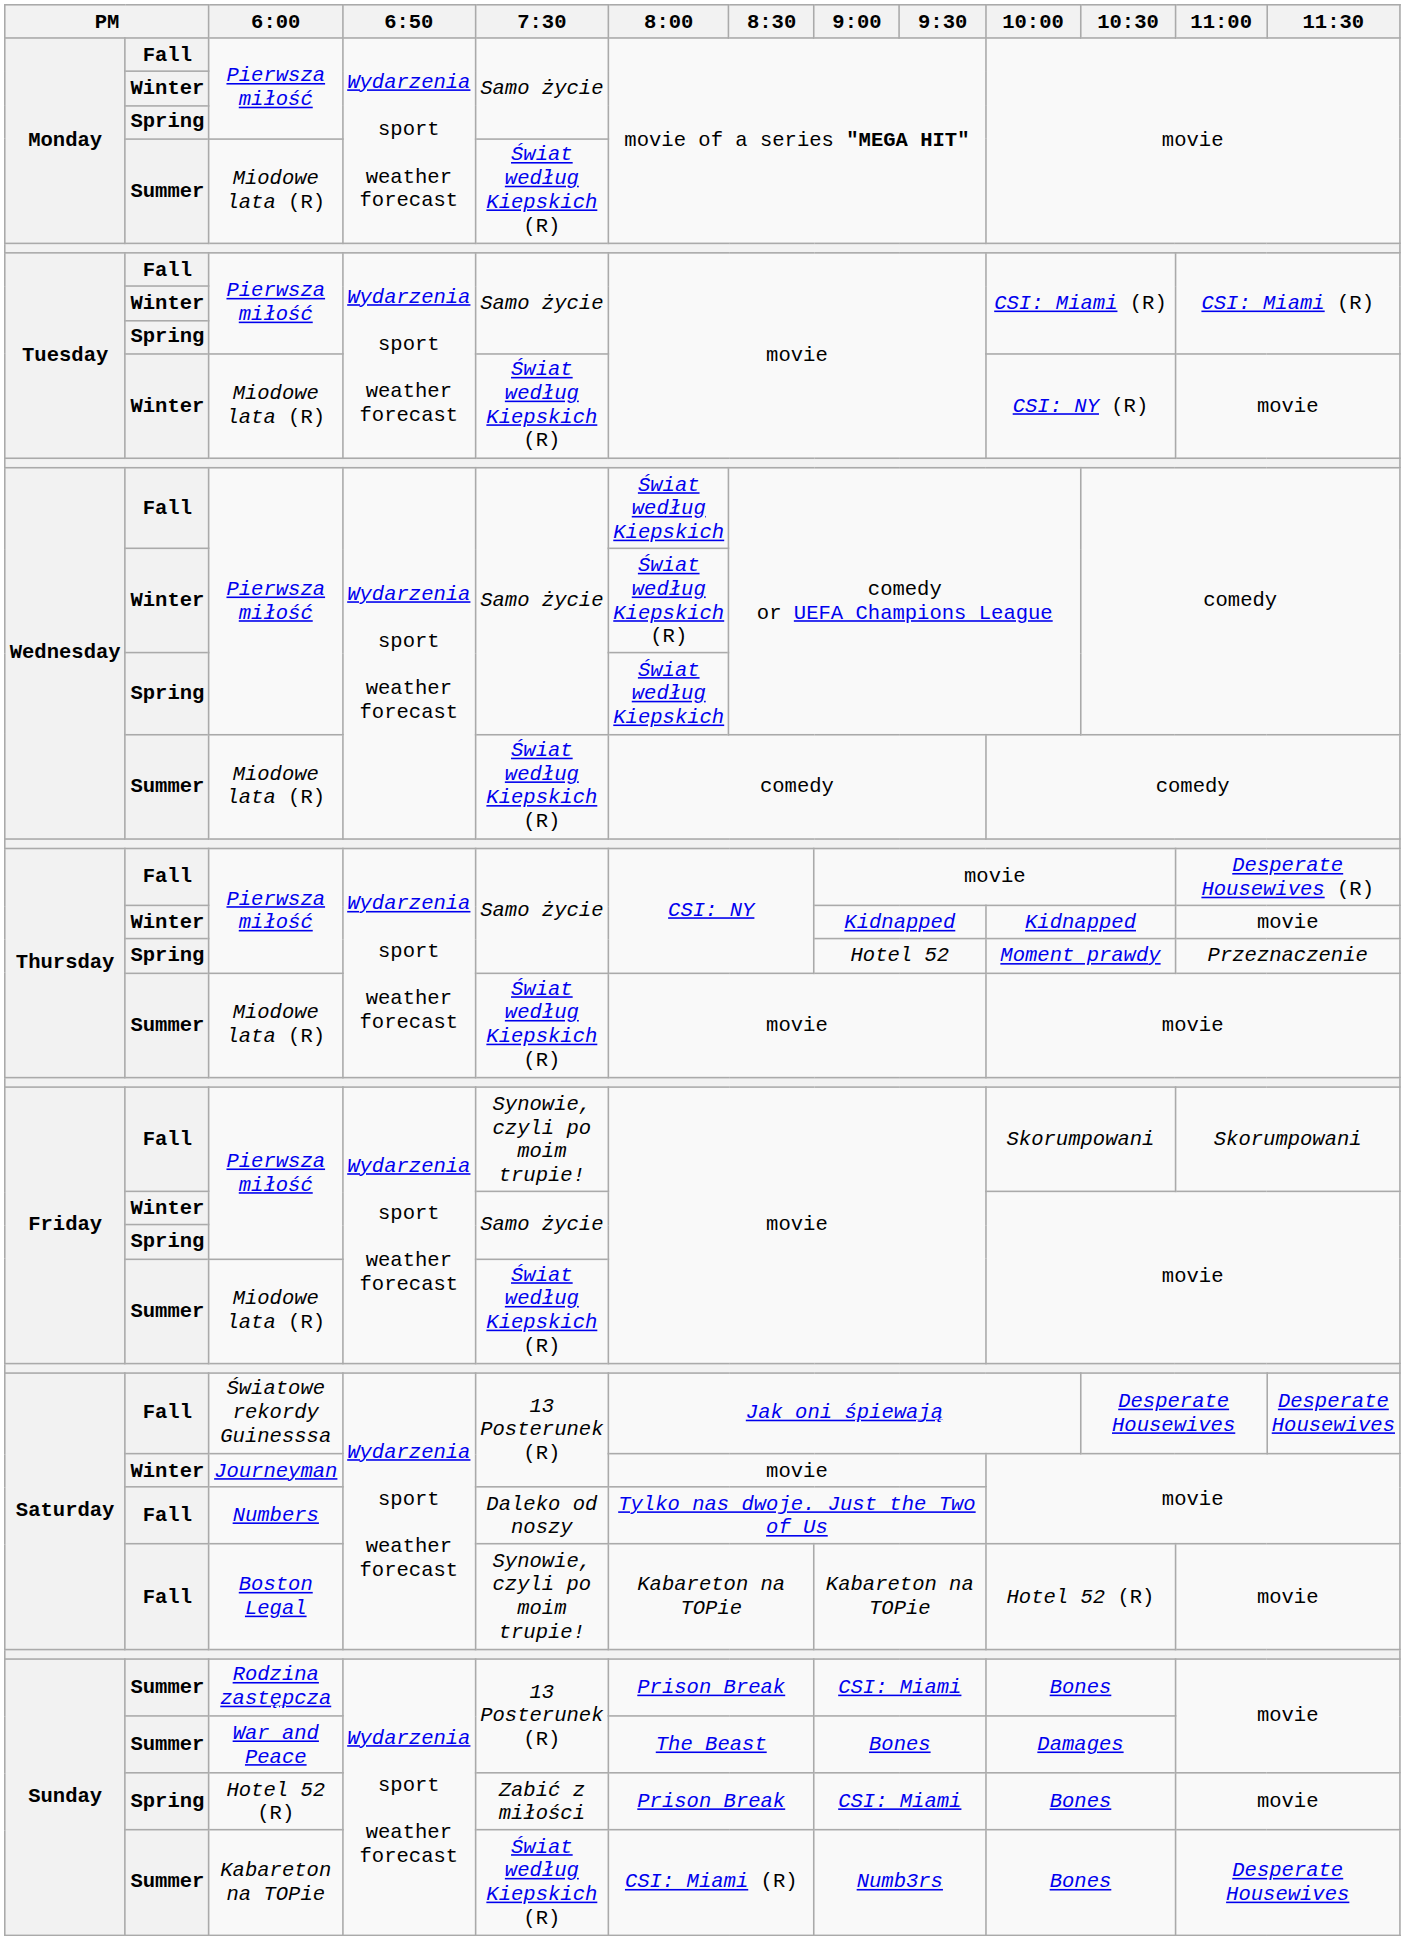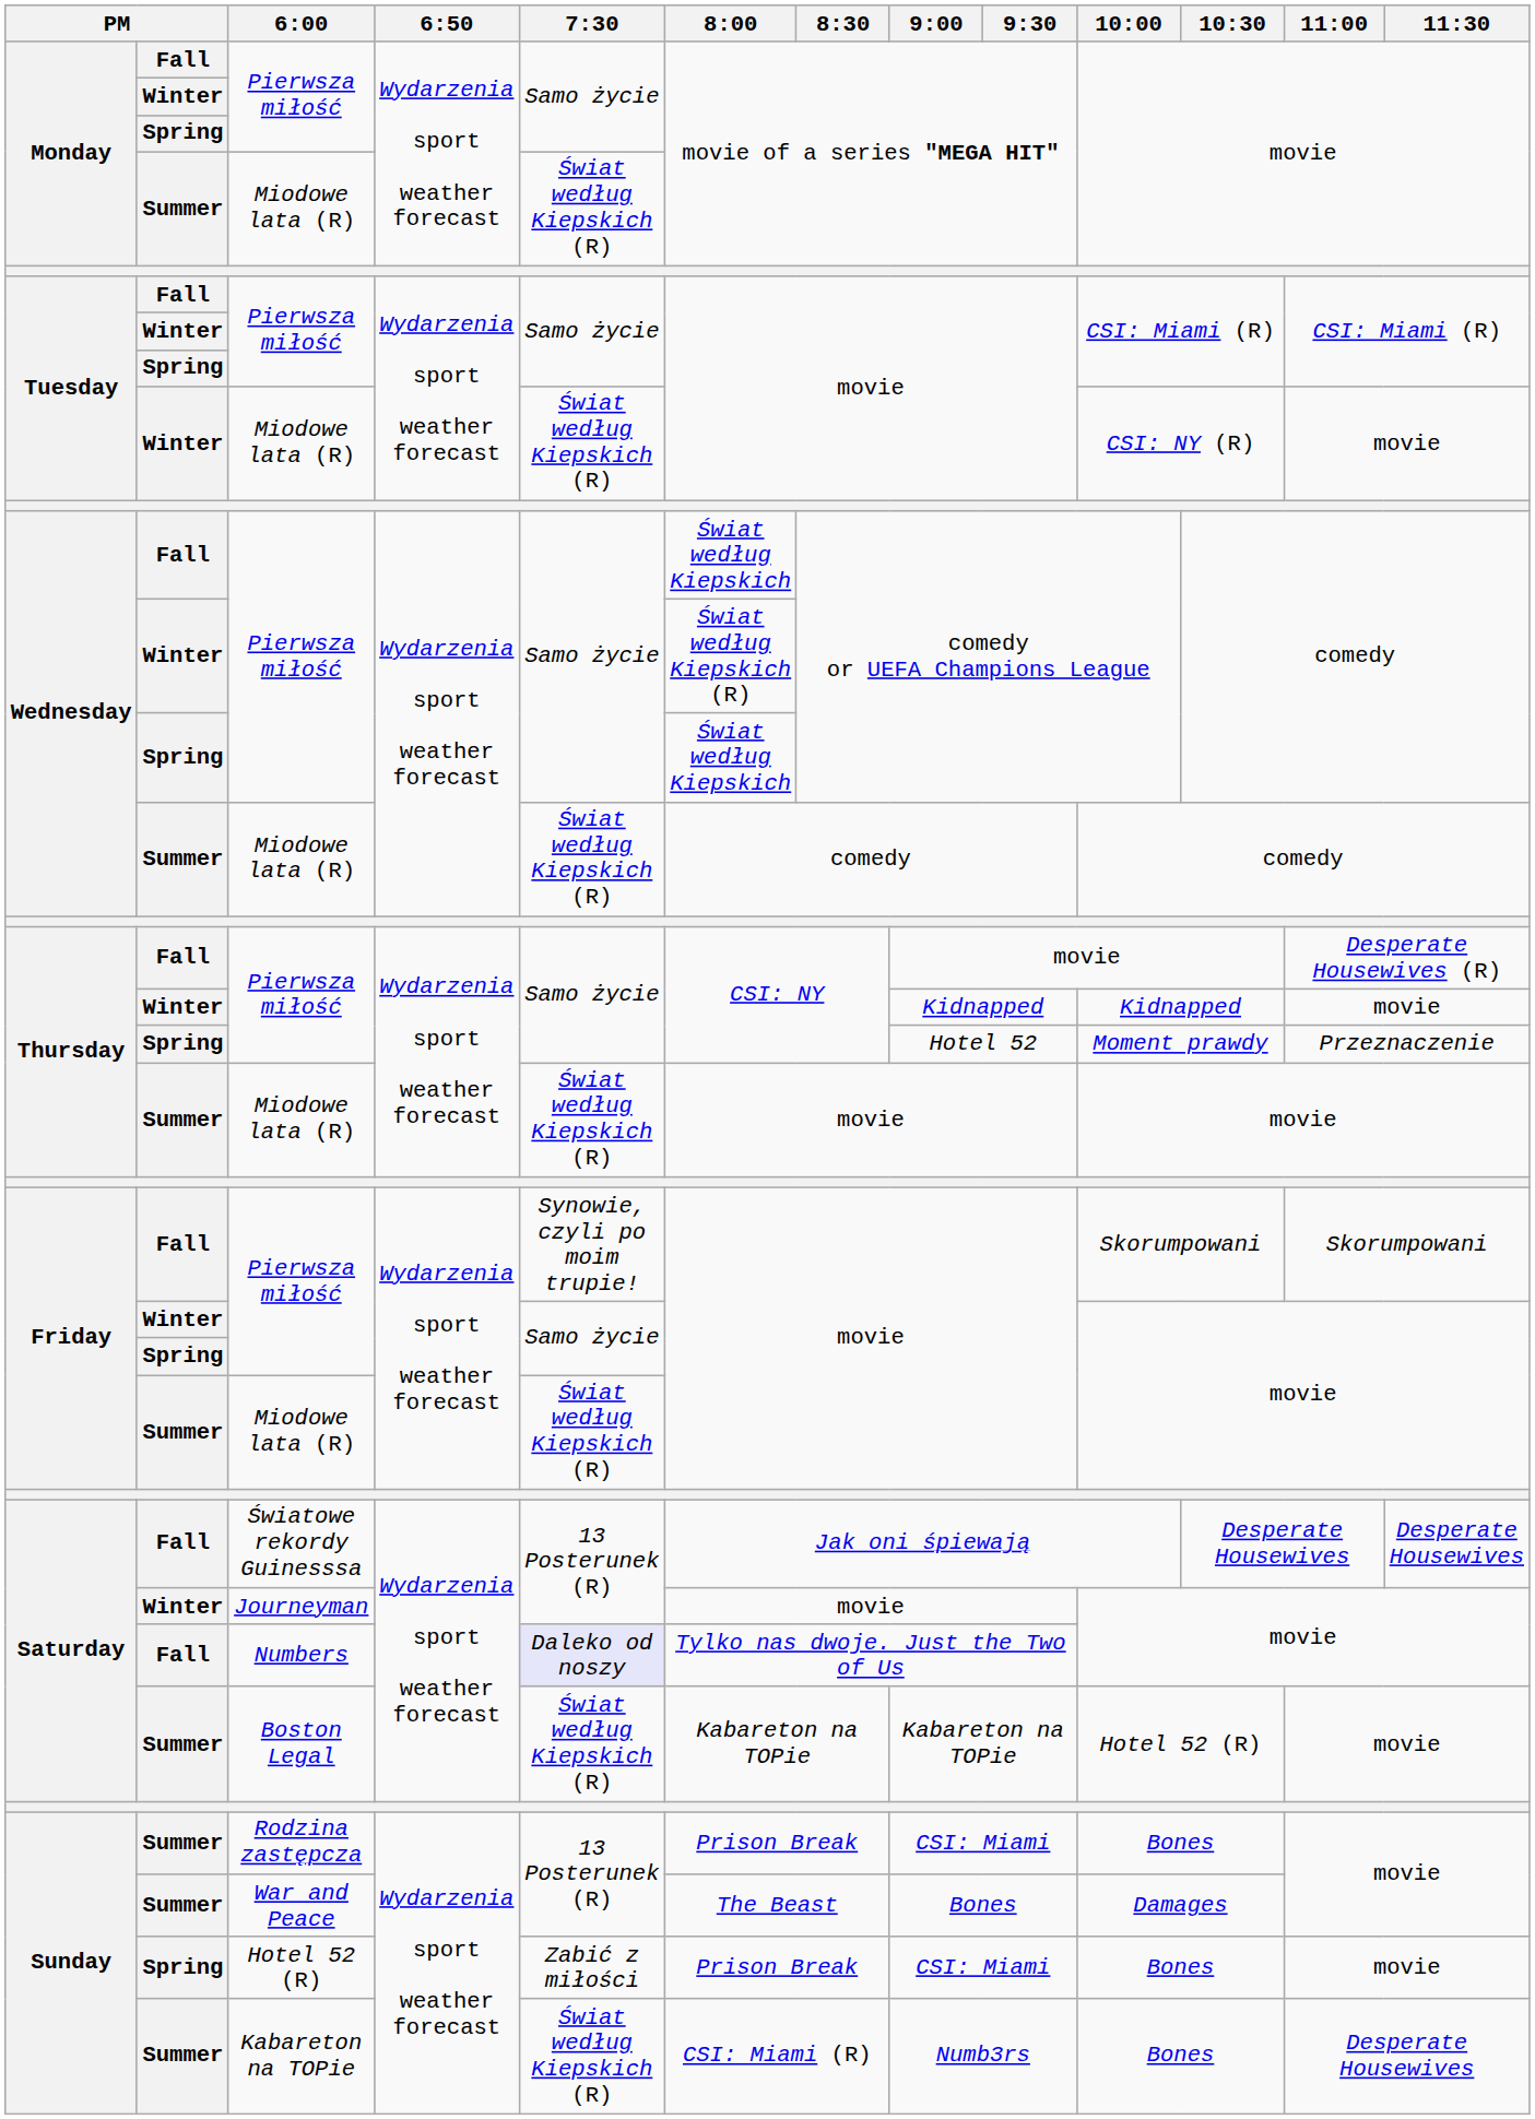Numbers | 7:30: no background -> lavender background
Boston Legal | column 2: Fall -> Summer
Boston Legal | 7:30: Synowie, czyli po moim trupie! -> Świat według Kiepskich (R)
